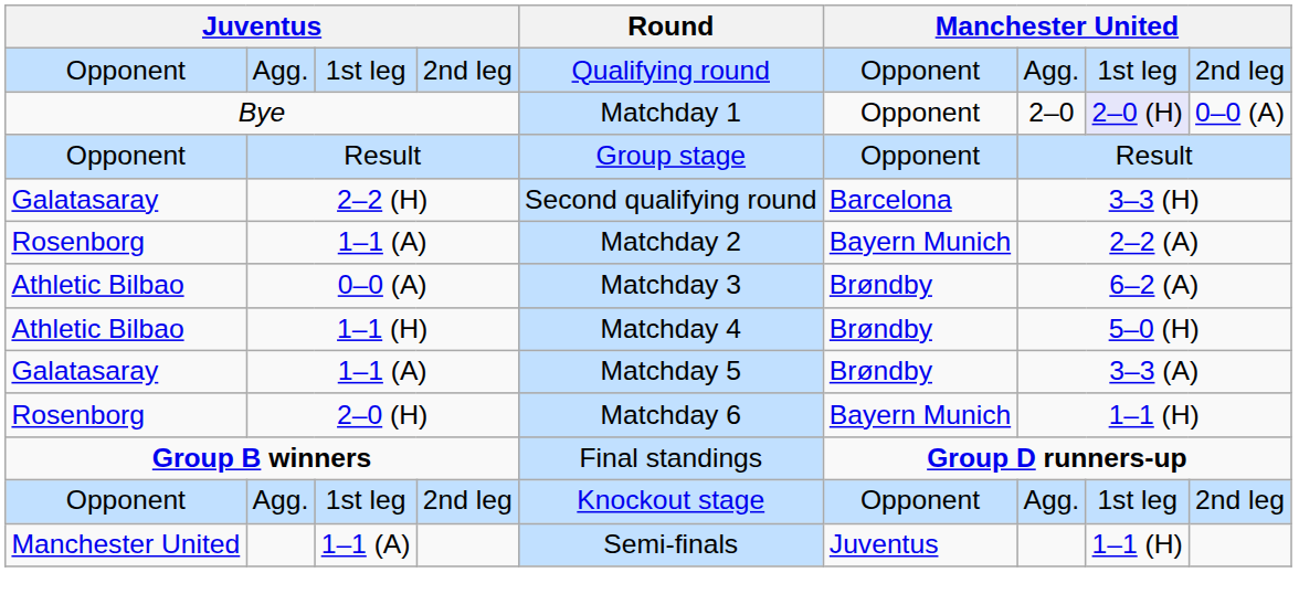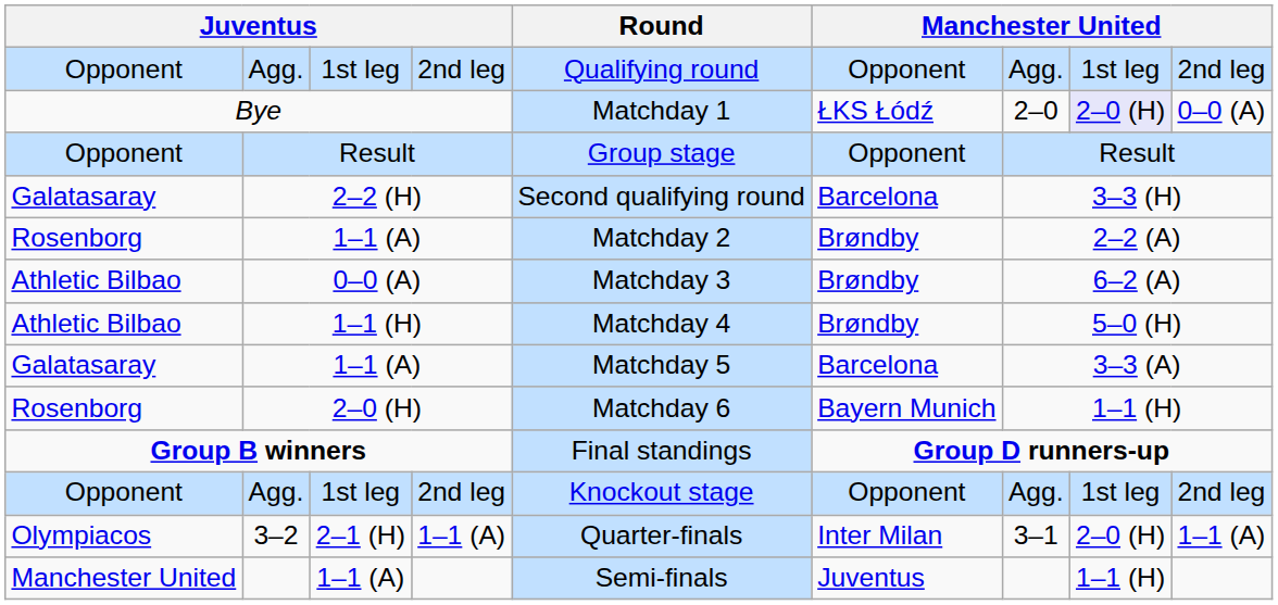Bye | column 6: Opponent -> ŁKS Łódź
Rosenborg / 1–1 (A) | column 6: Bayern Munich -> Brøndby
Galatasaray / 1–1 (A) | column 6: Brøndby -> Barcelona
+ row: Olympiacos | 3–2 | 2–1 (H) | 1–1 (A) | Quarter-finals | Inter Milan | 3–1 | 2–0 (H) | 1–1 (A)
